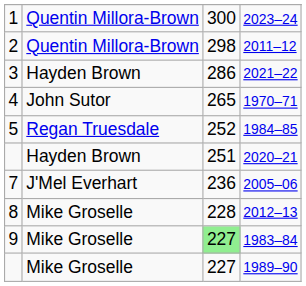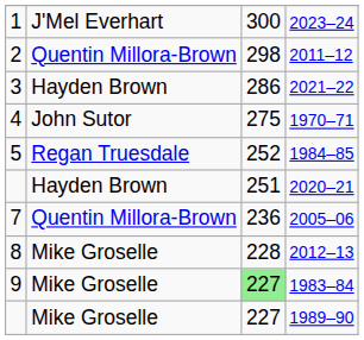2023–24 | column 2: Quentin Millora-Brown -> J'Mel Everhart
1970–71 | column 3: 265 -> 275
2005–06 | column 2: J'Mel Everhart -> Quentin Millora-Brown
